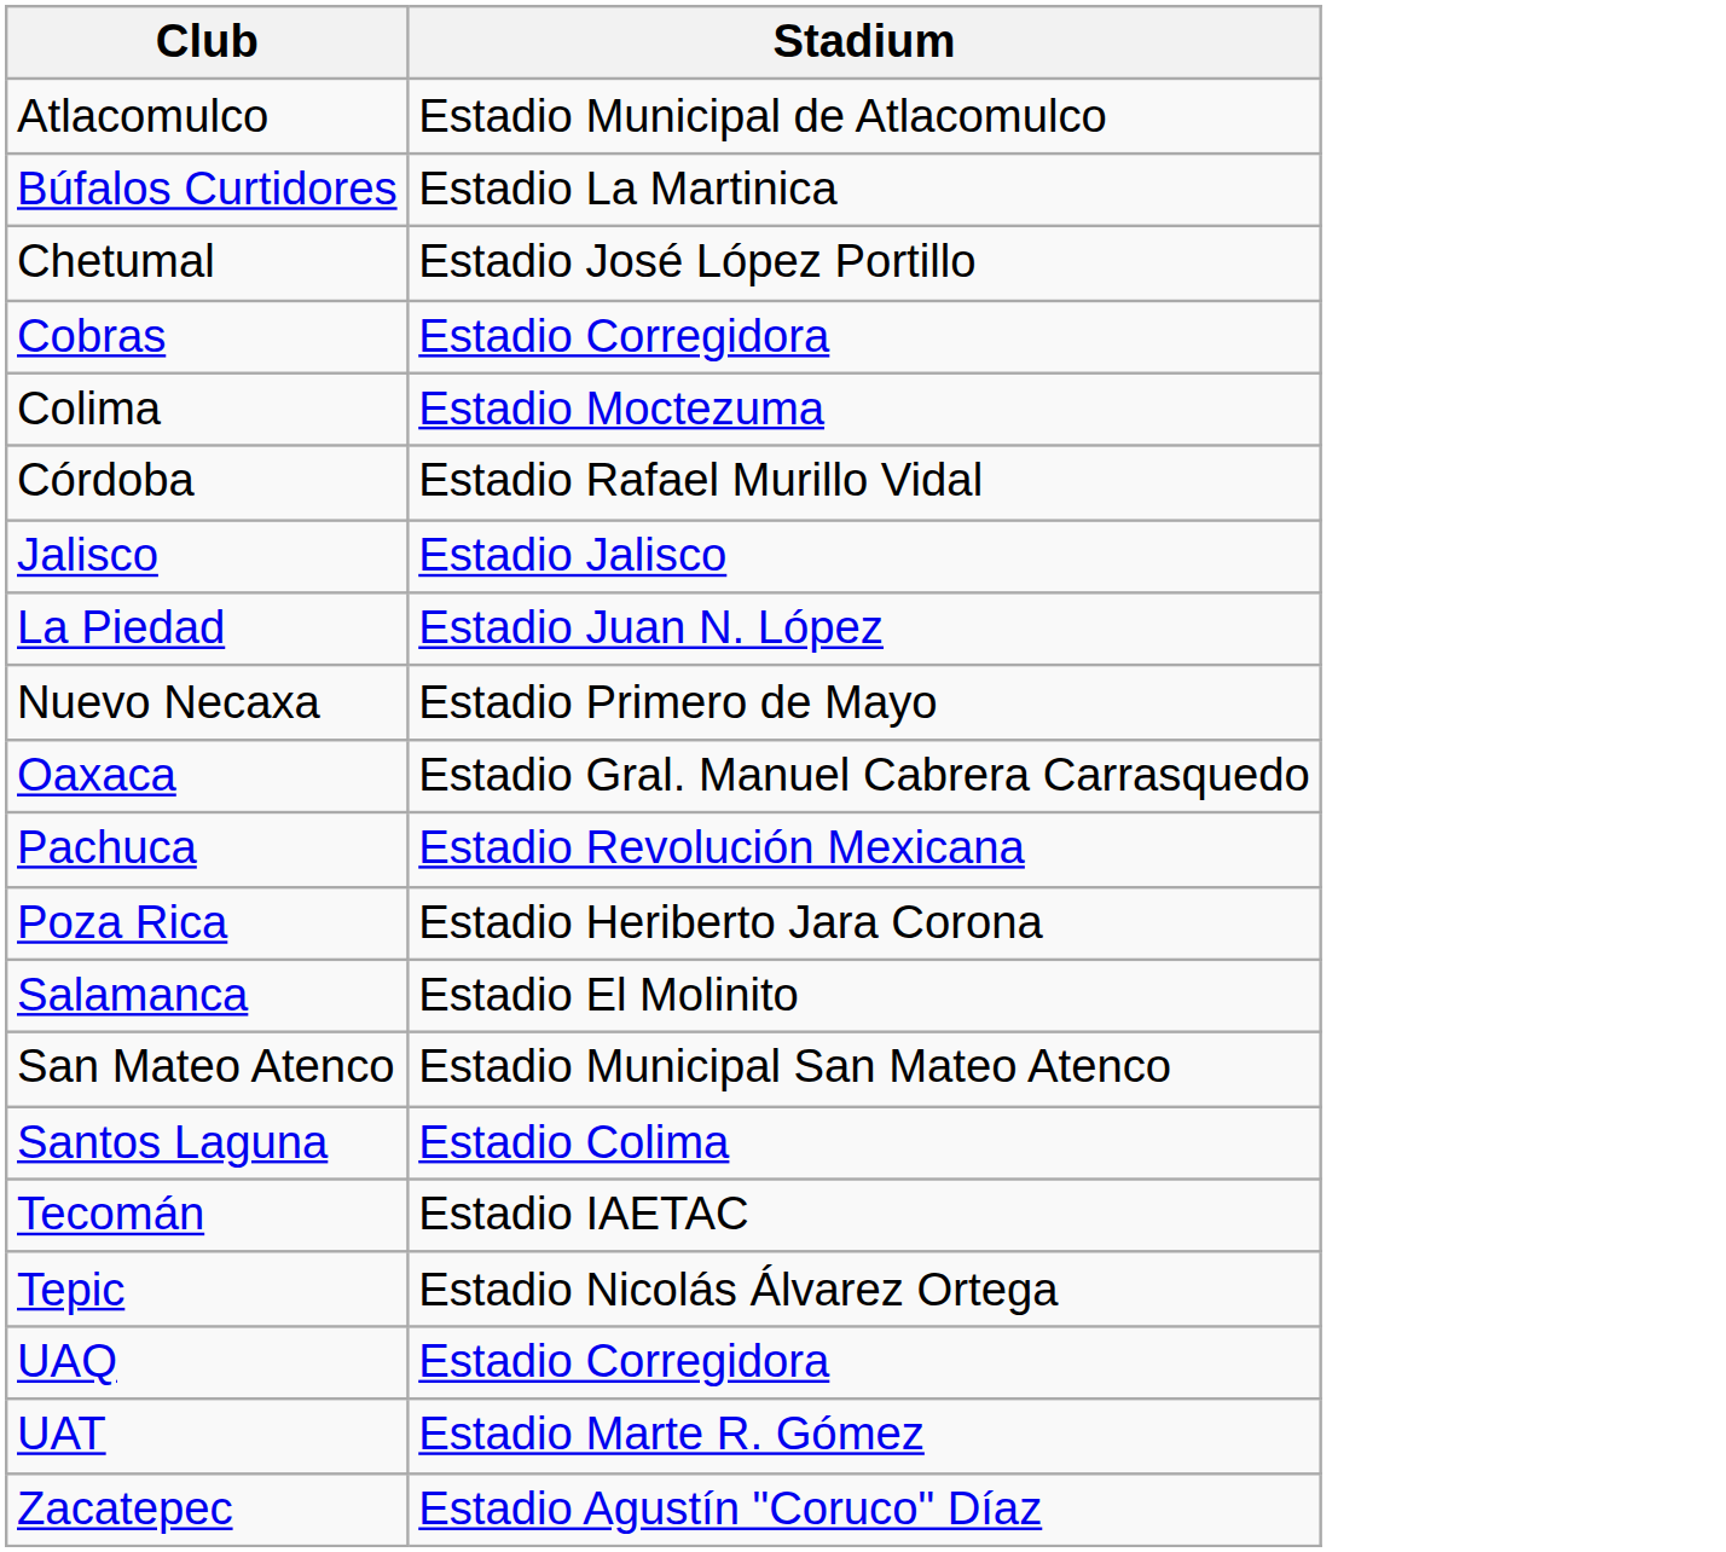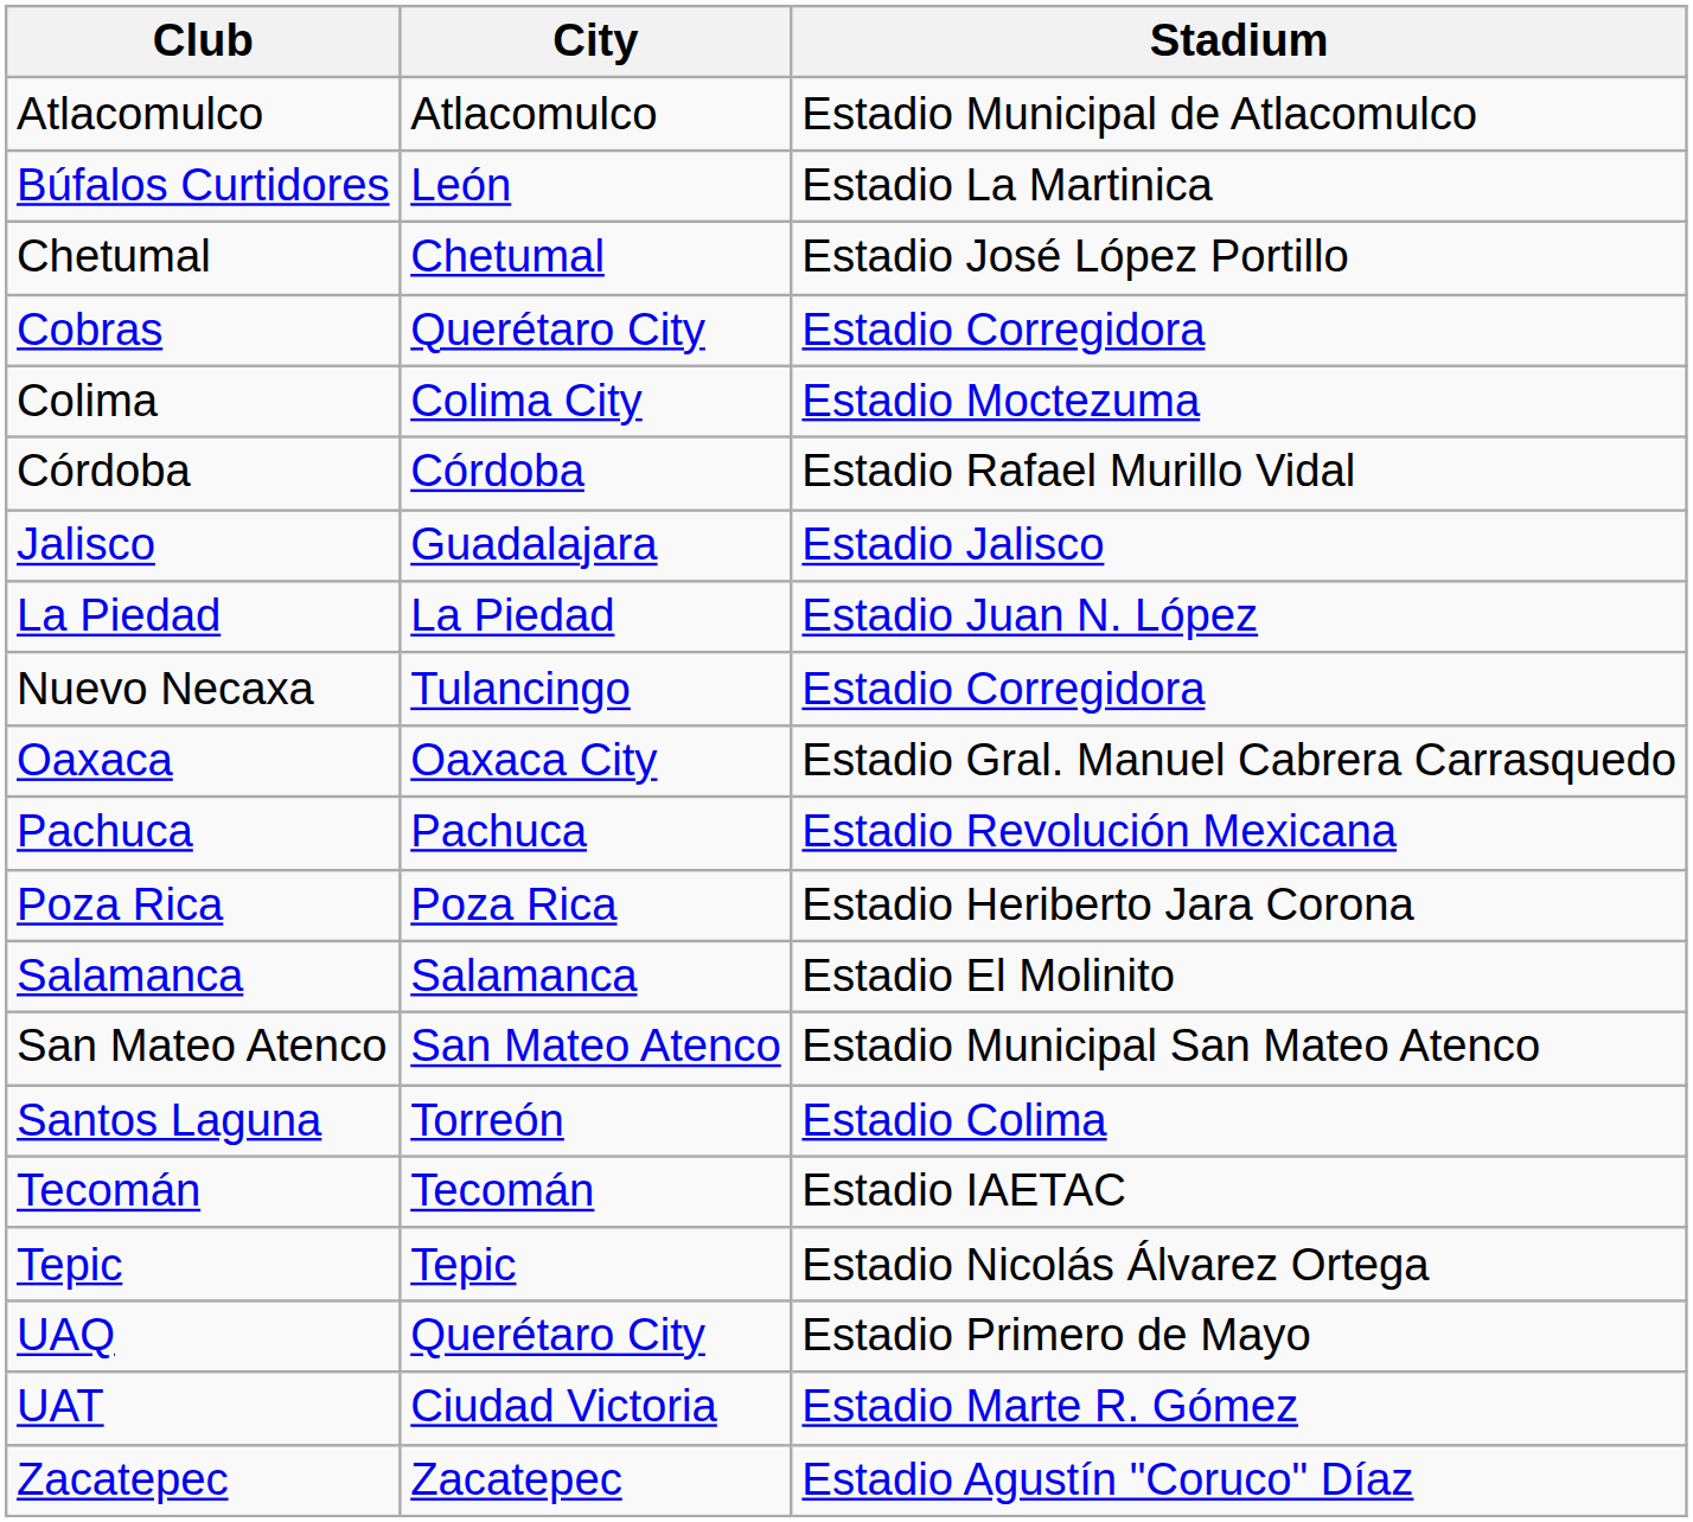+ column: City | Atlacomulco | León | Chetumal | Querétaro City | Colima City | Córdoba | Guadalajara | La Piedad | Tulancingo | Oaxaca City | Pachuca | Poza Rica | Salamanca | San Mateo Atenco | Torreón | Tecomán | Tepic | Querétaro City | Ciudad Victoria | Zacatepec
Nuevo Necaxa | Stadium: Estadio Primero de Mayo -> Estadio Corregidora
UAQ | Stadium: Estadio Corregidora -> Estadio Primero de Mayo
